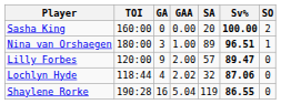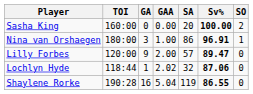Nina van Orshaegen | SA: 89 -> 86
Nina van Orshaegen | Sv%: 96.51 -> 96.91
Lochlyn Hyde | GA: 4 -> 1
